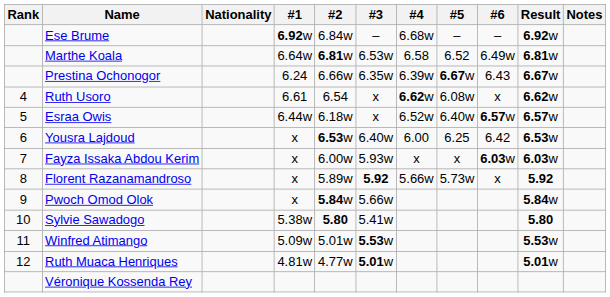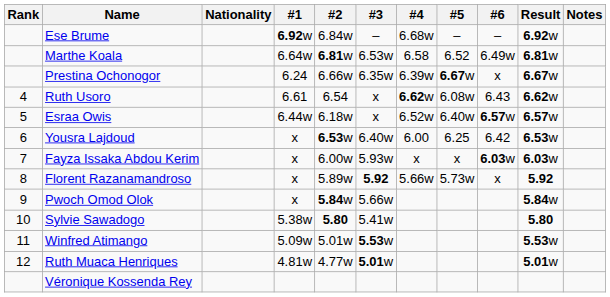Prestina Ochonogor | #6: 6.43 -> x
Ruth Usoro | #6: x -> 6.43
